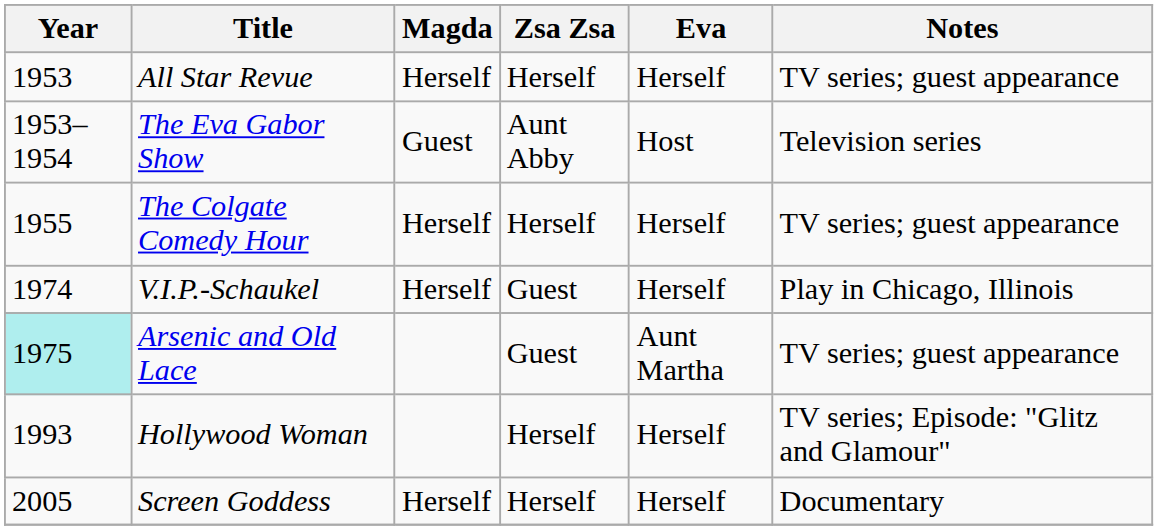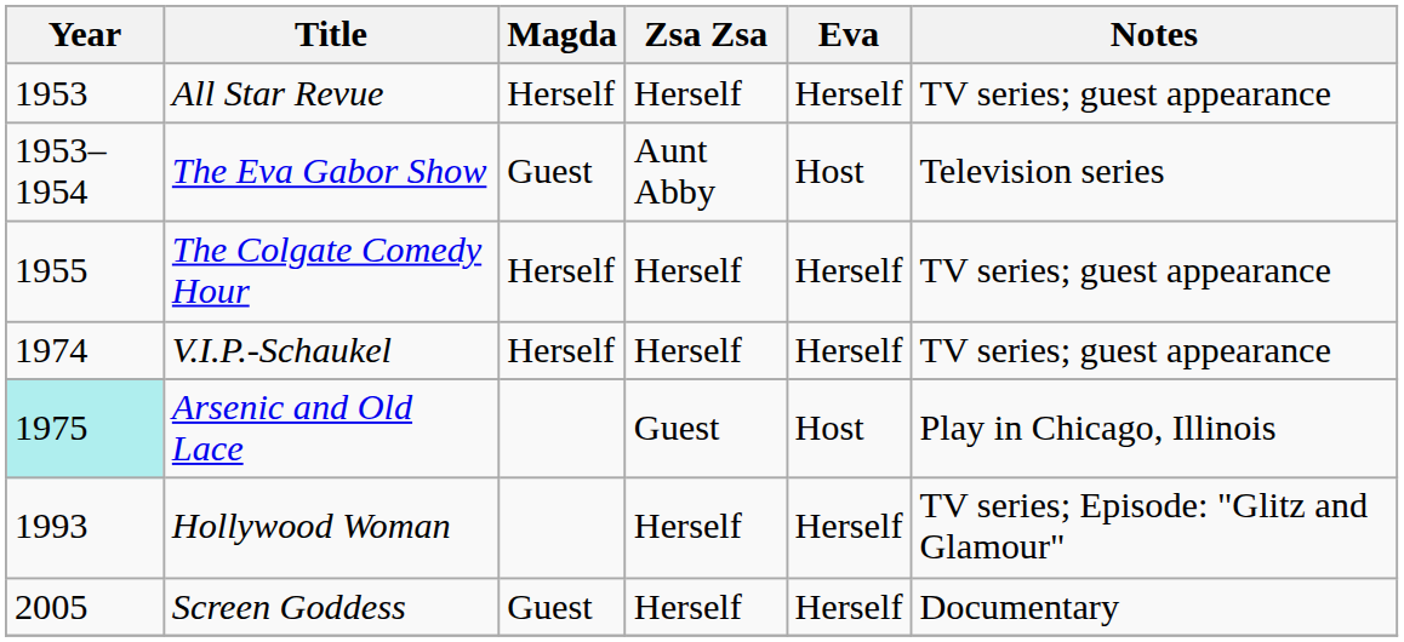V.I.P.-Schaukel | Zsa Zsa: Guest -> Herself
V.I.P.-Schaukel | Notes: Play in Chicago, Illinois -> TV series; guest appearance
Arsenic and Old Lace | Eva: Aunt Martha -> Host
Arsenic and Old Lace | Notes: TV series; guest appearance -> Play in Chicago, Illinois
Screen Goddess | Magda: Herself -> Guest
